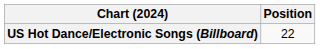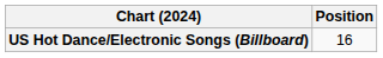US Hot Dance/Electronic Songs (Billboard) | Position: 22 -> 16
